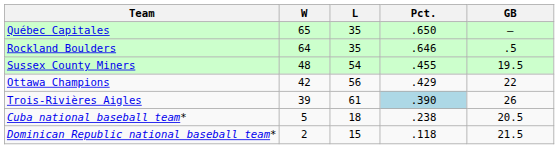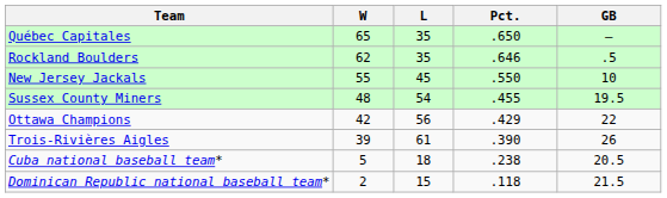Rockland Boulders | W: 64 -> 62
+ row: New Jersey Jackals | 55 | 45 | .550 | 10
Trois-Rivières Aigles | Pct.: lightblue background -> no background
